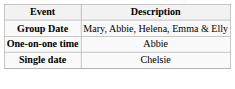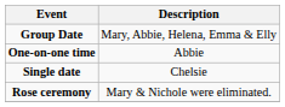+ row: Rose ceremony | Mary & Nichole were eliminated.
